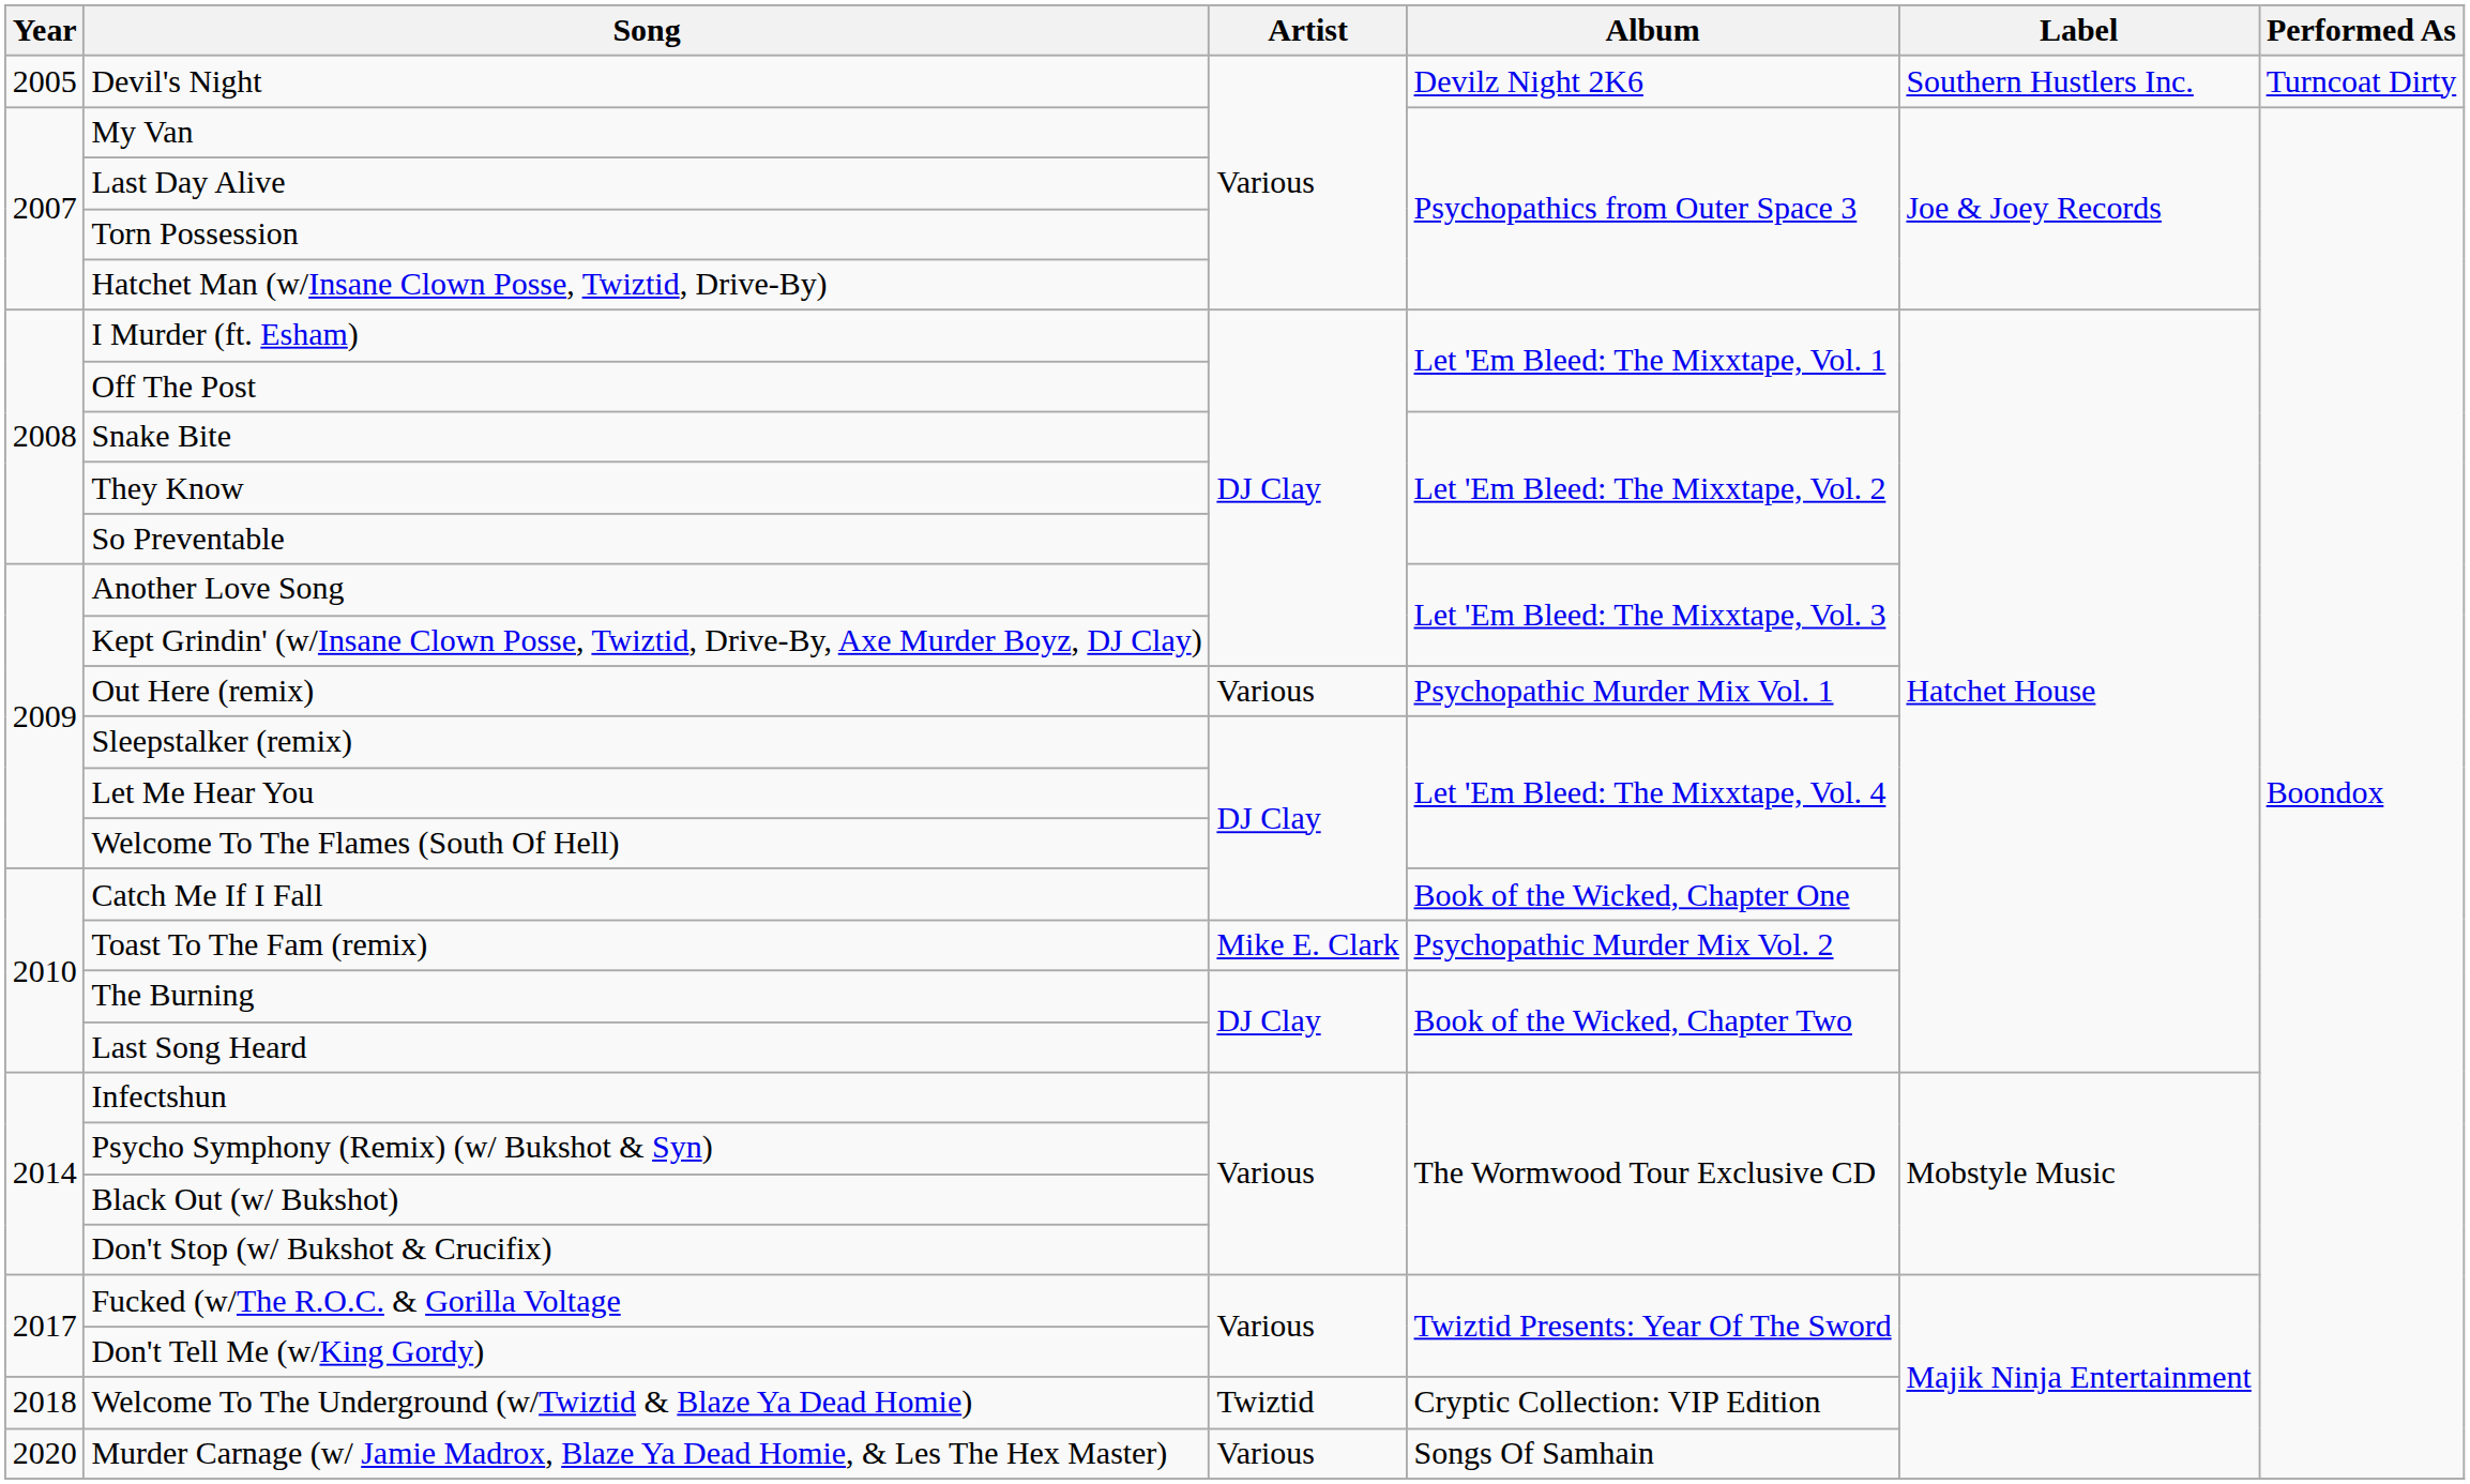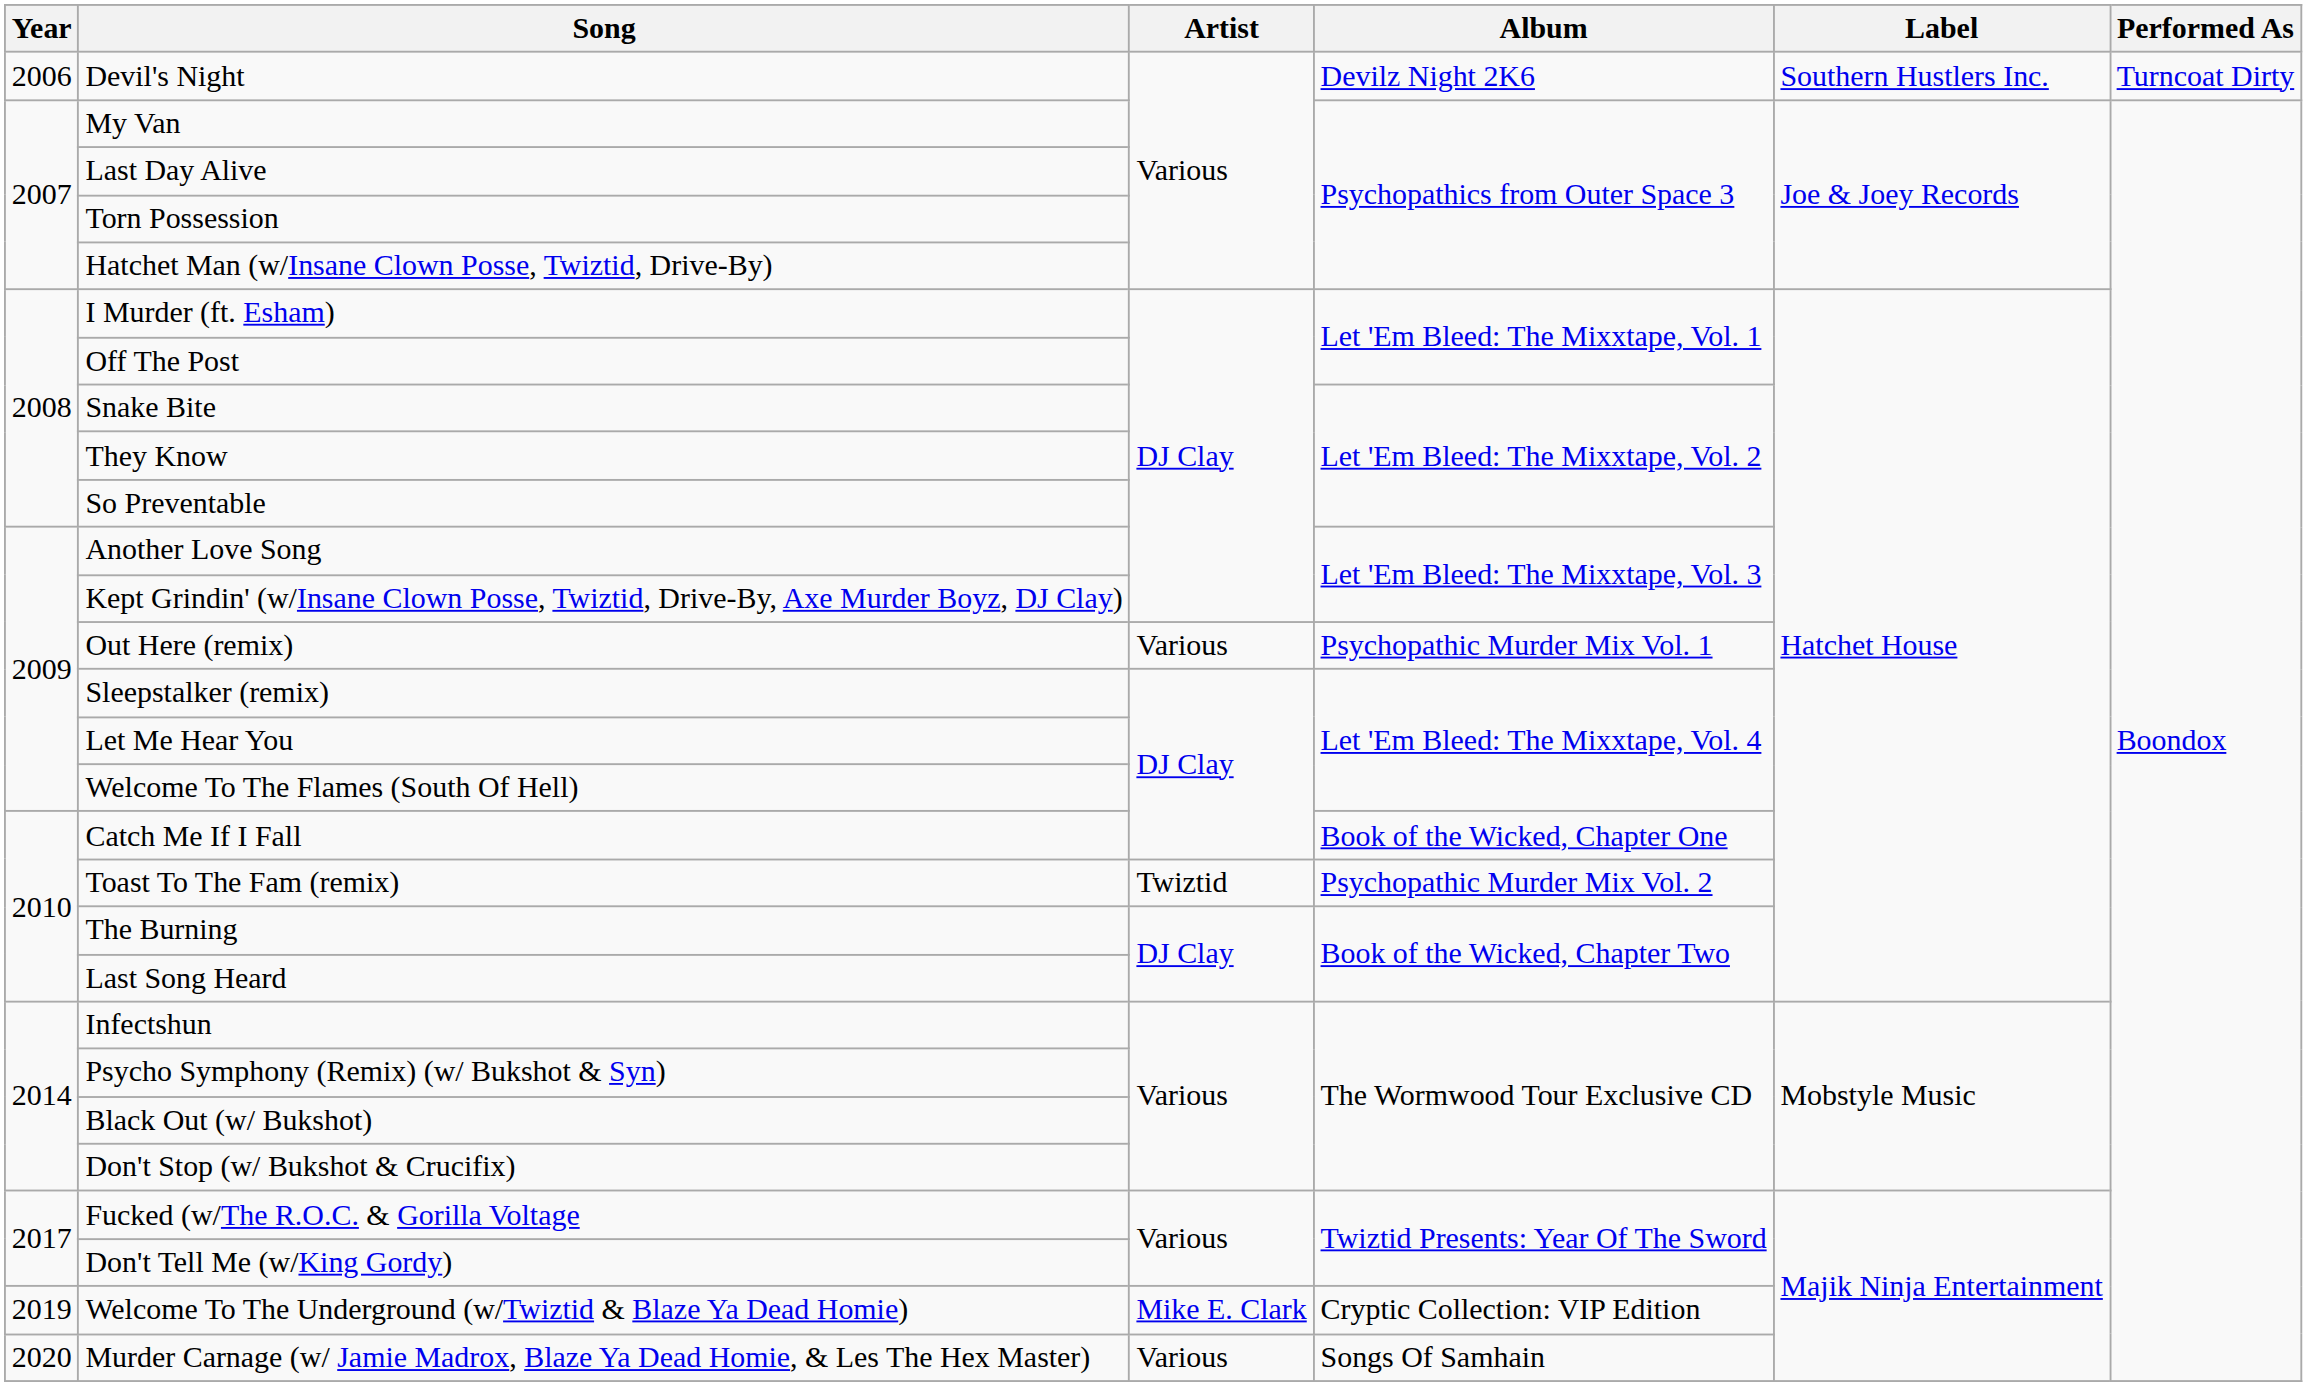Devil's Night | Year: 2005 -> 2006
Toast To The Fam (remix) | Artist: Mike E. Clark -> Twiztid
Welcome To The Underground (w/Twiztid & Blaze Ya Dead Homie) | Year: 2018 -> 2019
Welcome To The Underground (w/Twiztid & Blaze Ya Dead Homie) | Artist: Twiztid -> Mike E. Clark
